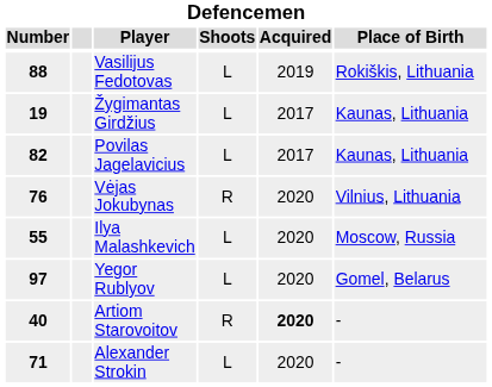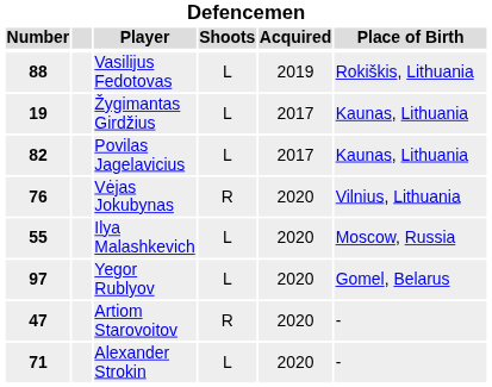Artiom Starovoitov | Number: 40 -> 47
Artiom Starovoitov | Acquired: bold -> normal
